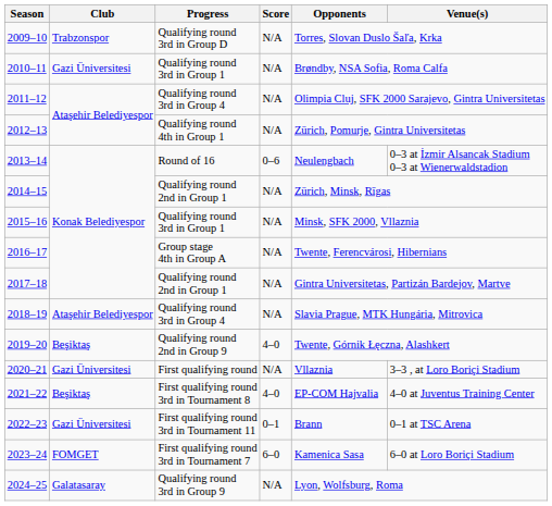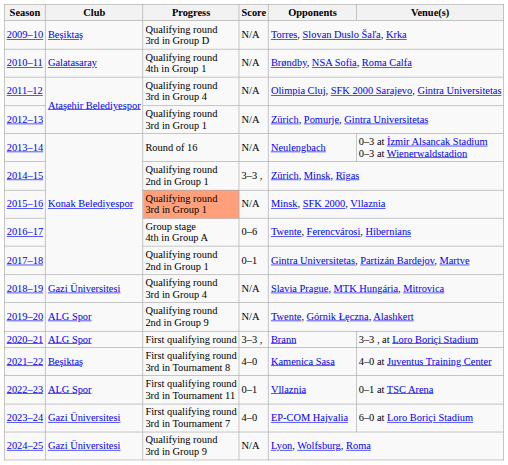2009–10 | Club: Trabzonspor -> Beşiktaş
2010–11 | Club: Gazi Üniversitesi -> Galatasaray
2010–11 | Progress: Qualifying round 3rd in Group 1 -> Qualifying round 4th in Group 1
2012–13 | Progress: Qualifying round 4th in Group 1 -> Qualifying round 3rd in Group 1
2013–14 | Score: 0–6 -> N/A
2014–15 | Score: N/A -> 3–3 ,
2015–16 | Progress: no background -> lightsalmon background
2016–17 | Score: N/A -> 0–6
2017–18 | Score: N/A -> 0–1
2018–19 | Club: Ataşehir Belediyespor -> Gazi Üniversitesi
2019–20 | Club: Beşiktaş -> ALG Spor
2019–20 | Score: 4–0 -> N/A
2020–21 | Club: Gazi Üniversitesi -> ALG Spor
2020–21 | Score: N/A -> 3–3 ,
2020–21 | Opponents: Vllaznia -> Brann
2021–22 | Opponents: EP-COM Hajvalia -> Kamenica Sasa
2022–23 | Club: Gazi Üniversitesi -> ALG Spor
2022–23 | Opponents: Brann -> Vllaznia
2023–24 | Club: FOMGET -> Gazi Üniversitesi
2023–24 | Score: 6–0 -> 4–0
2023–24 | Opponents: Kamenica Sasa -> EP-COM Hajvalia
2024–25 | Club: Galatasaray -> Gazi Üniversitesi
